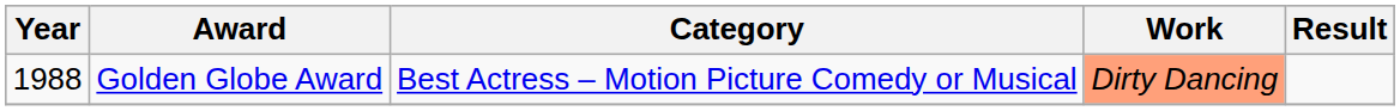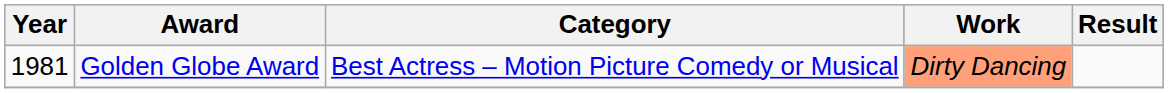Golden Globe Award | Year: 1988 -> 1981
